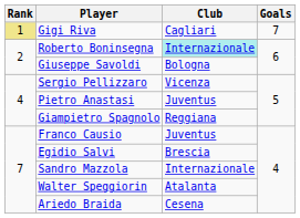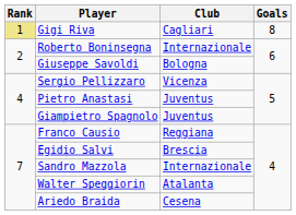Gigi Riva | Goals: 7 -> 8
Roberto Boninsegna | Club: paleturquoise background -> no background
Giampietro Spagnolo | Club: Reggiana -> Juventus
Franco Causio | Club: Juventus -> Reggiana
